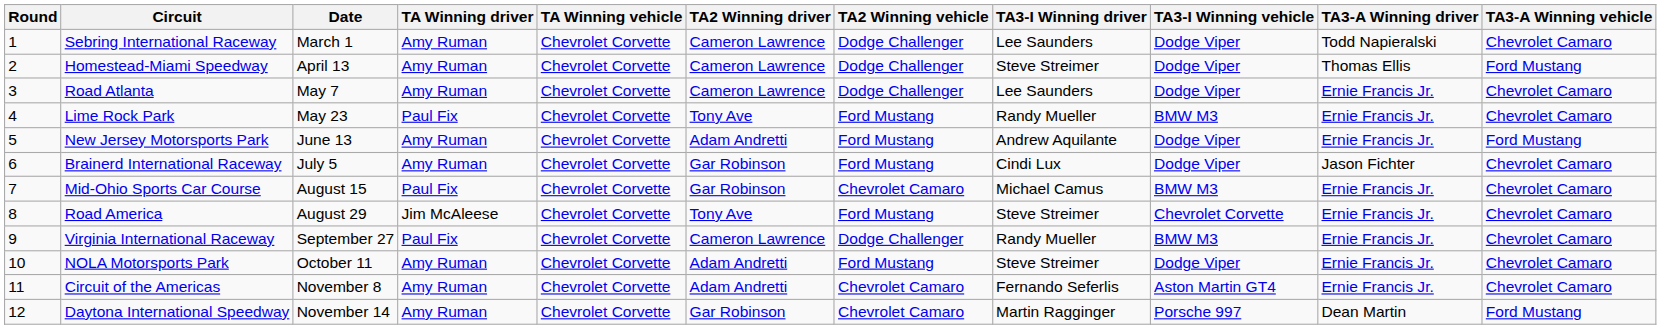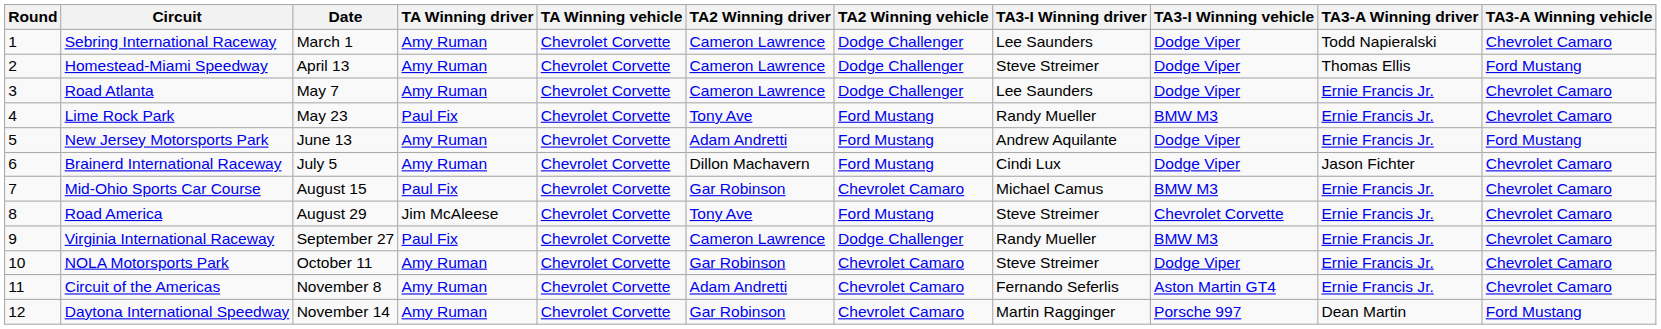Brainerd International Raceway | TA2 Winning driver: Gar Robinson -> Dillon Machavern
NOLA Motorsports Park | TA2 Winning driver: Adam Andretti -> Gar Robinson
NOLA Motorsports Park | TA2 Winning vehicle: Ford Mustang -> Chevrolet Camaro
